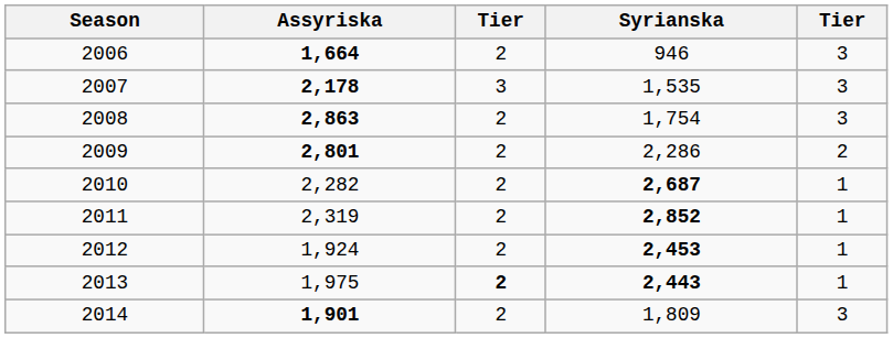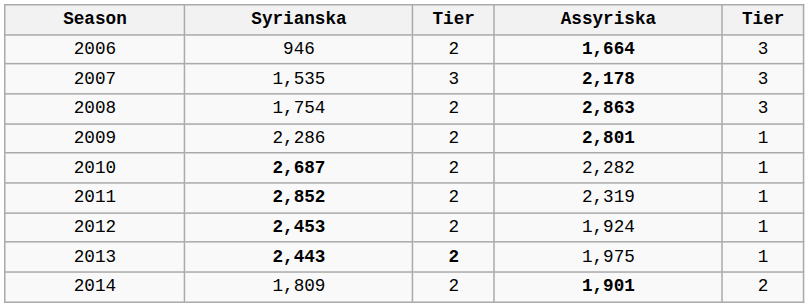columns swapped: Assyriska <-> Syrianska
2009 | column 5: 2 -> 1
2014 | column 5: 3 -> 2
